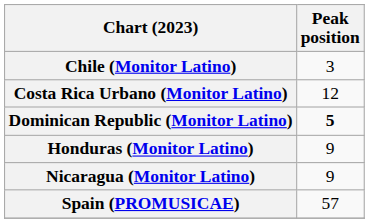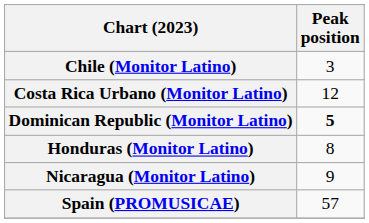Honduras (Monitor Latino) | Peak position: 9 -> 8
